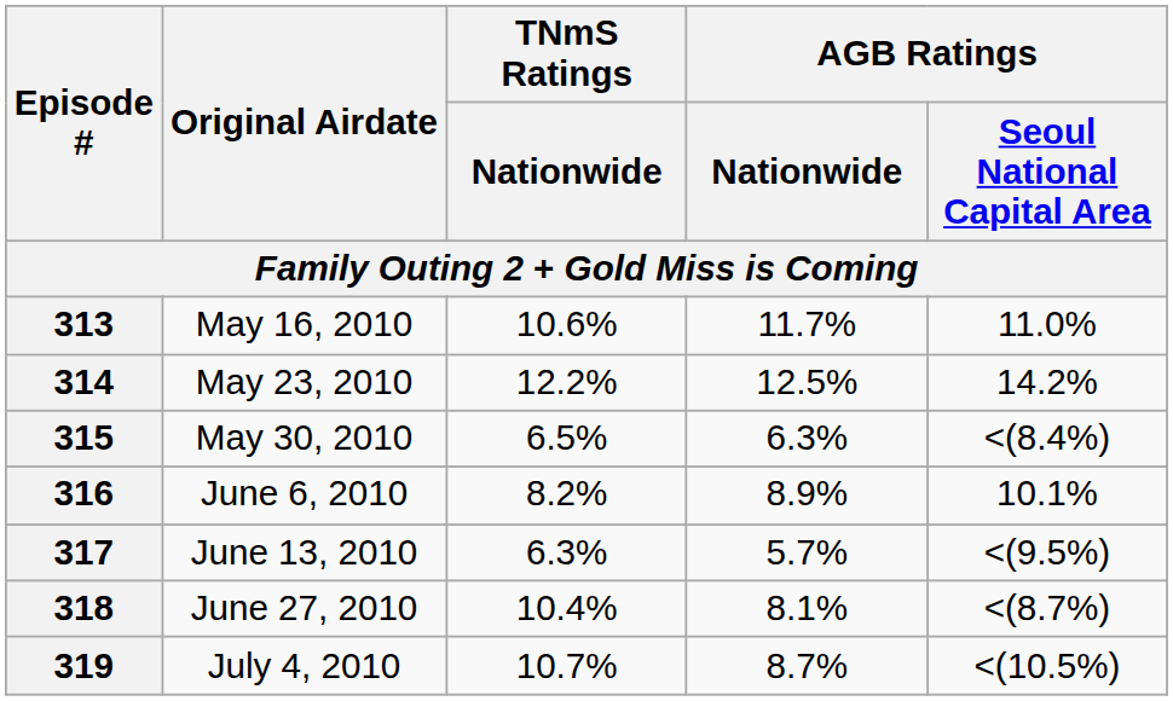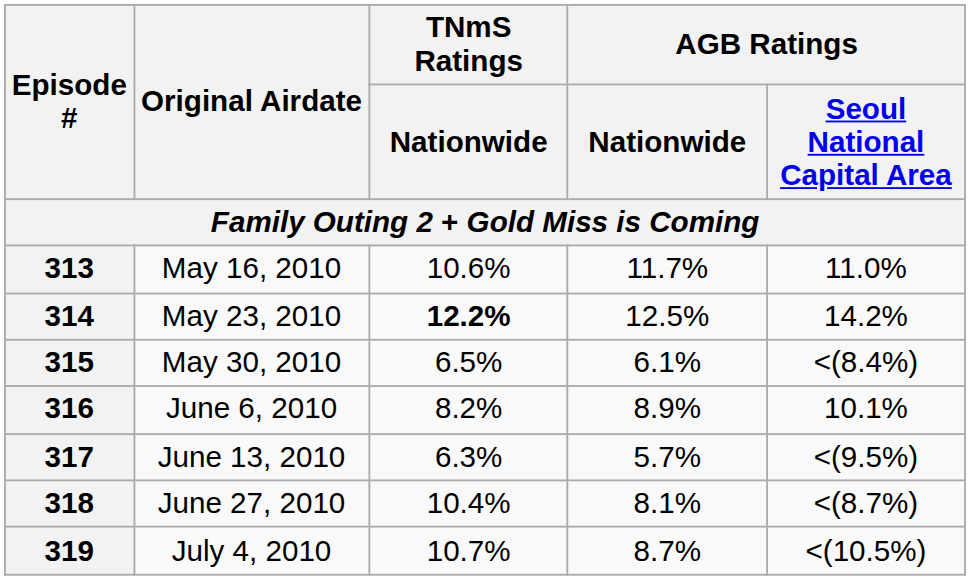314 | TNmS Ratings / Nationwide: normal -> bold
315 | AGB Ratings / Nationwide: 6.3% -> 6.1%
